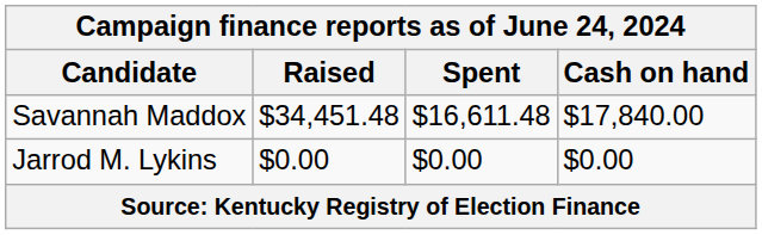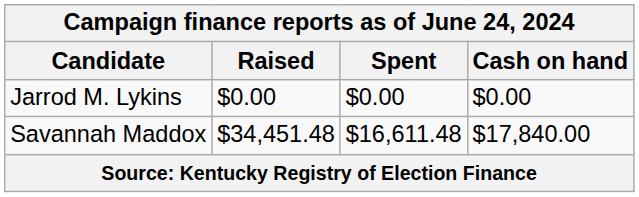rows swapped: Jarrod M. Lykins <-> Savannah Maddox
